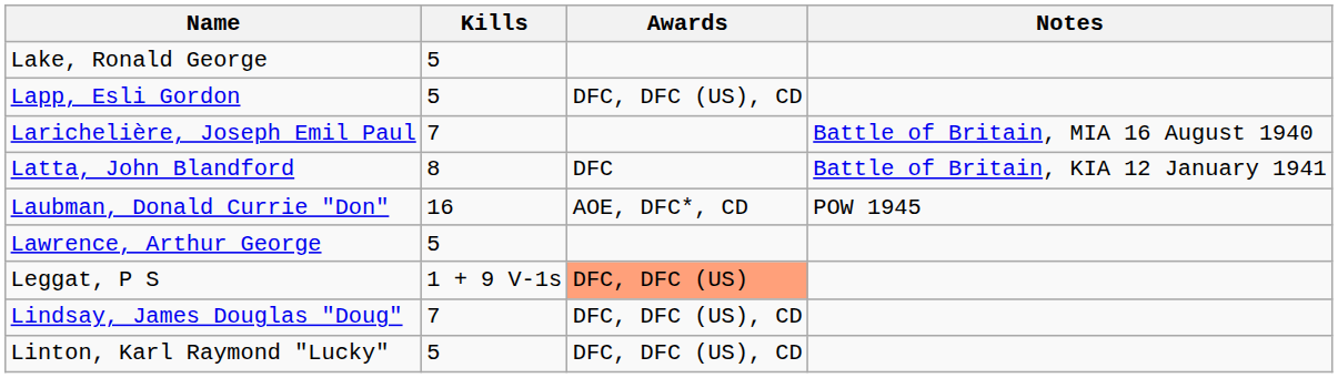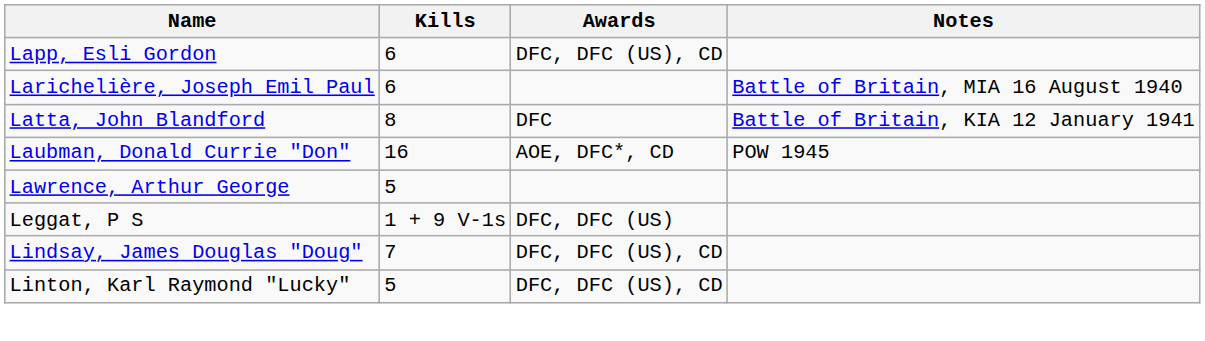- row: Lake, Ronald George | 5
Lapp, Esli Gordon | Kills: 5 -> 6
Larichelière, Joseph Emil Paul | Kills: 7 -> 6
Leggat, P S | Awards: lightsalmon background -> no background
